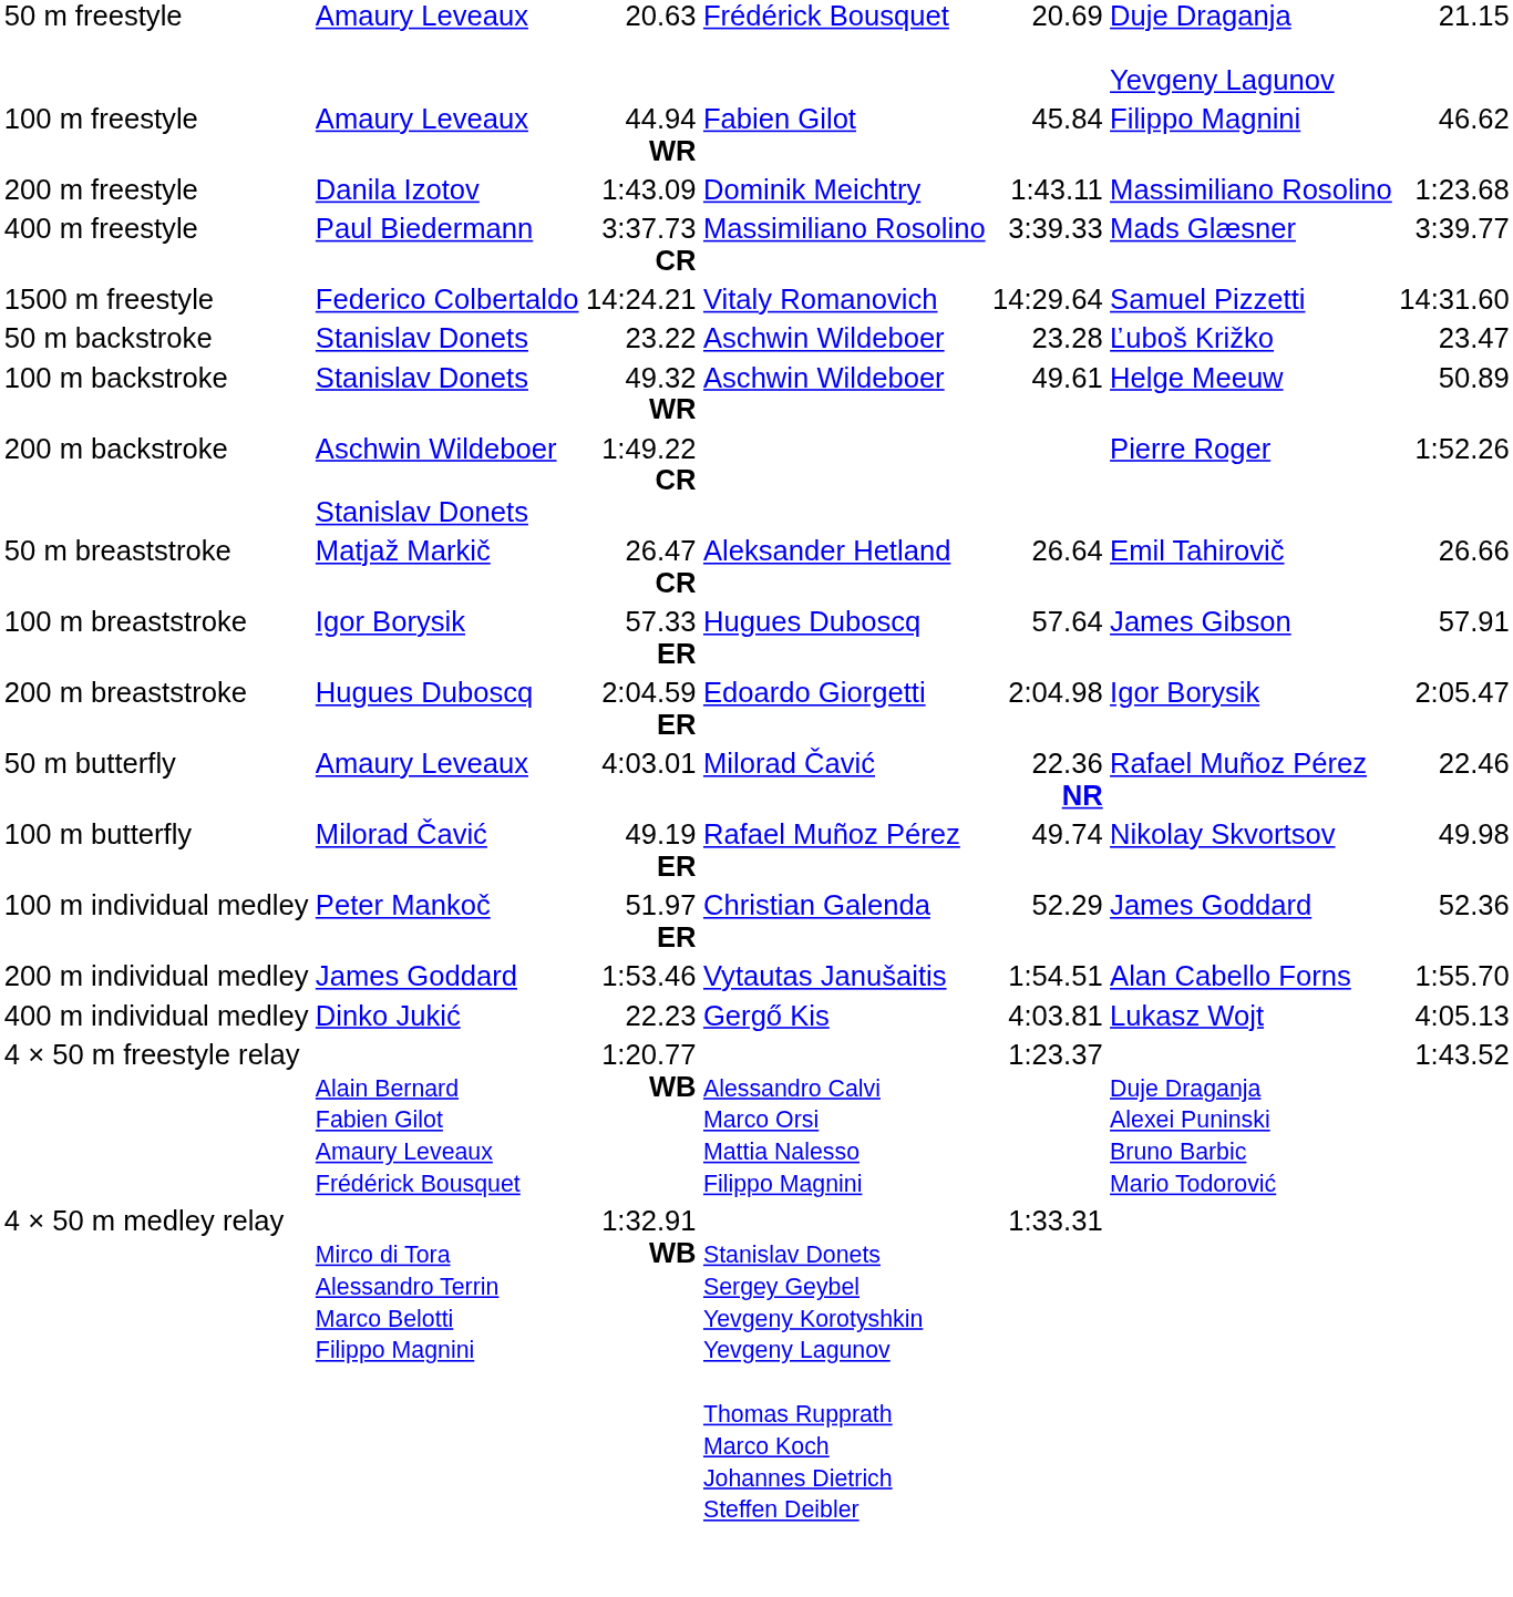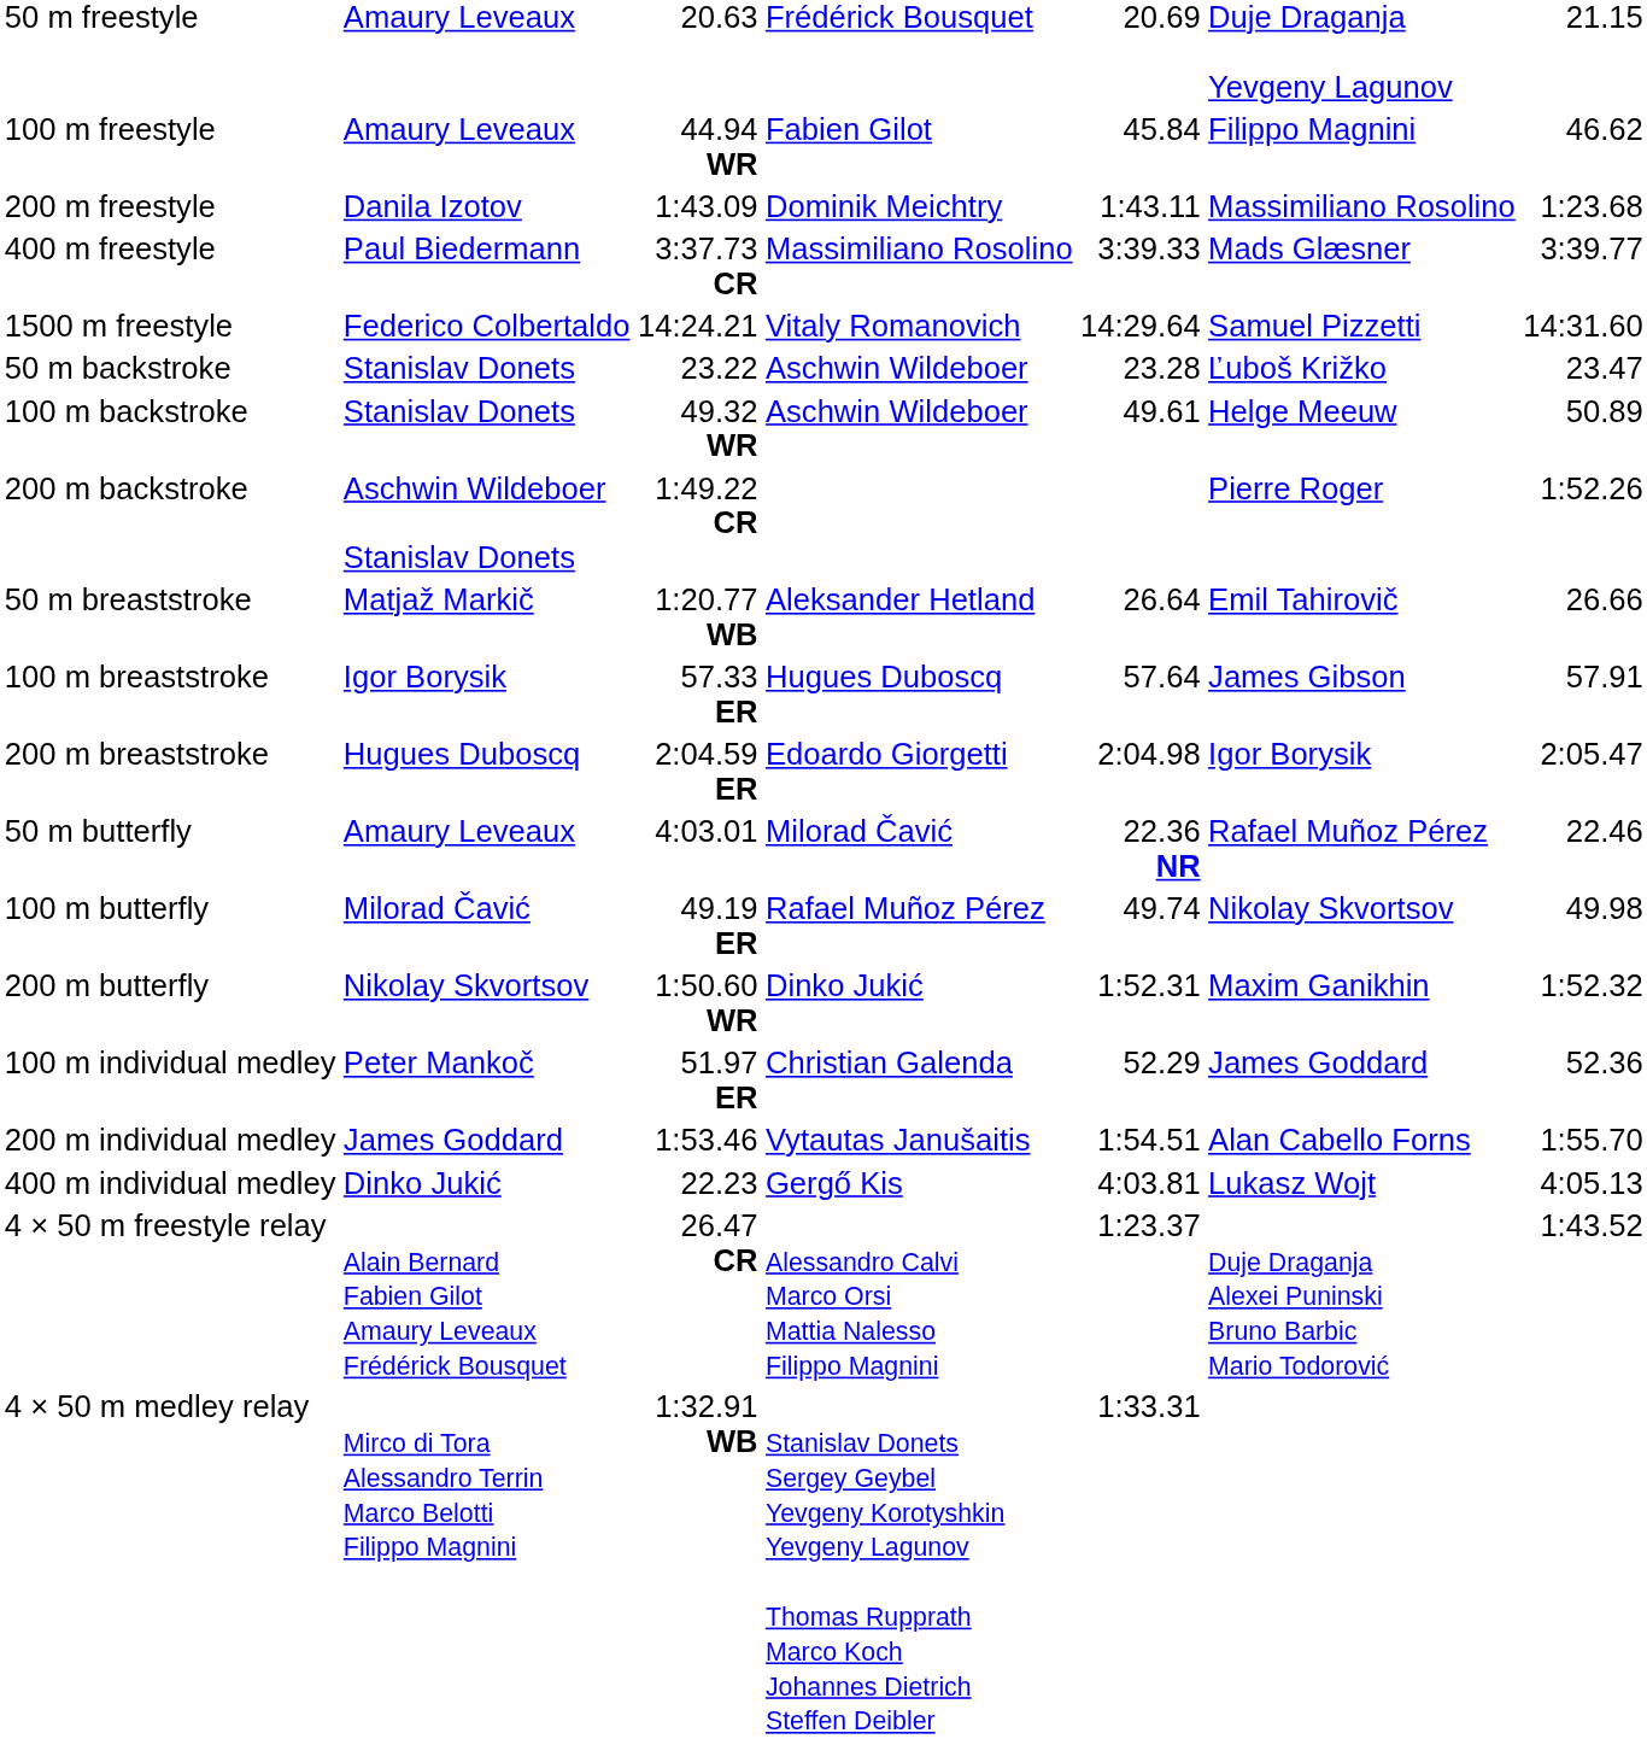50 m breaststroke | column 3: 26.47 CR -> 1:20.77 WB
+ row: 200 m butterfly | Nikolay Skvortsov | 1:50.60 WR | Dinko Jukić | 1:52.31 | Maxim Ganikhin | 1:52.32
4 × 50 m freestyle relay | column 3: 1:20.77 WB -> 26.47 CR
